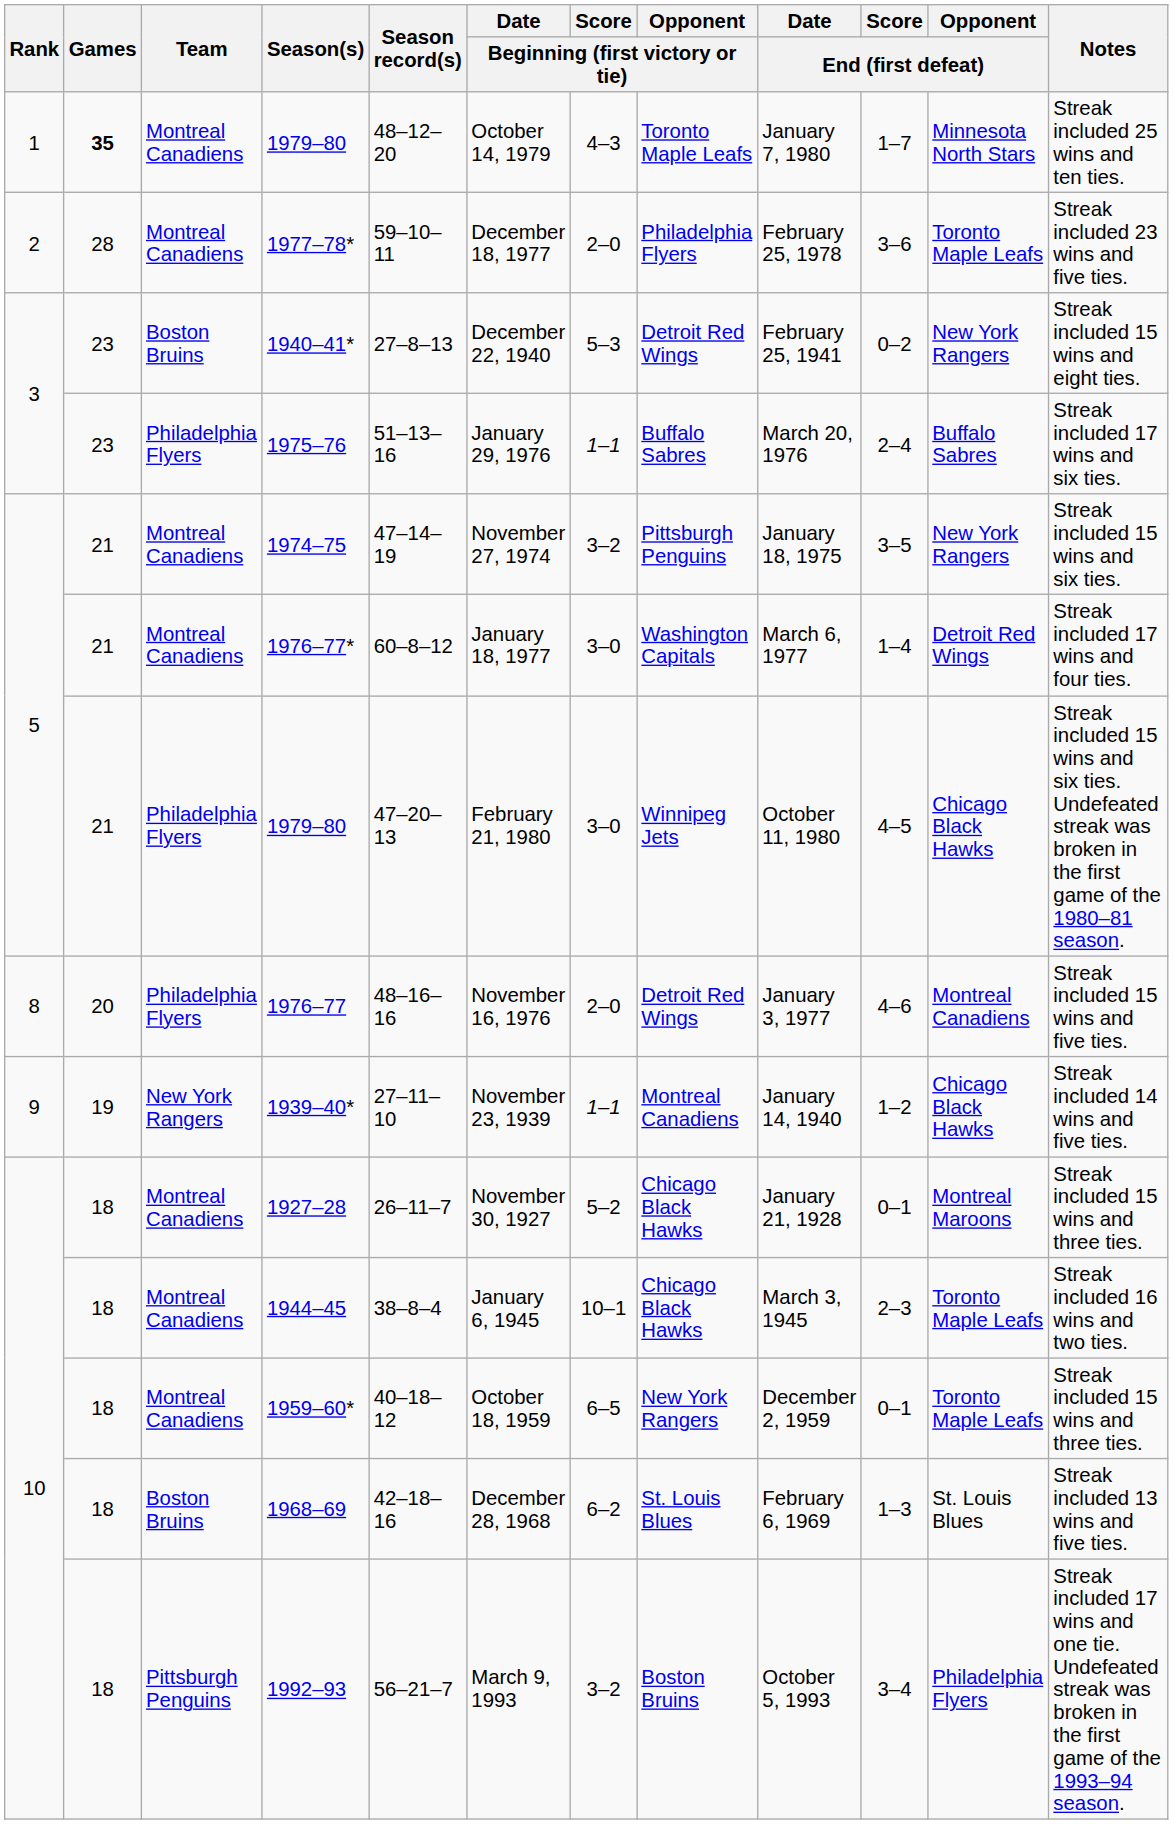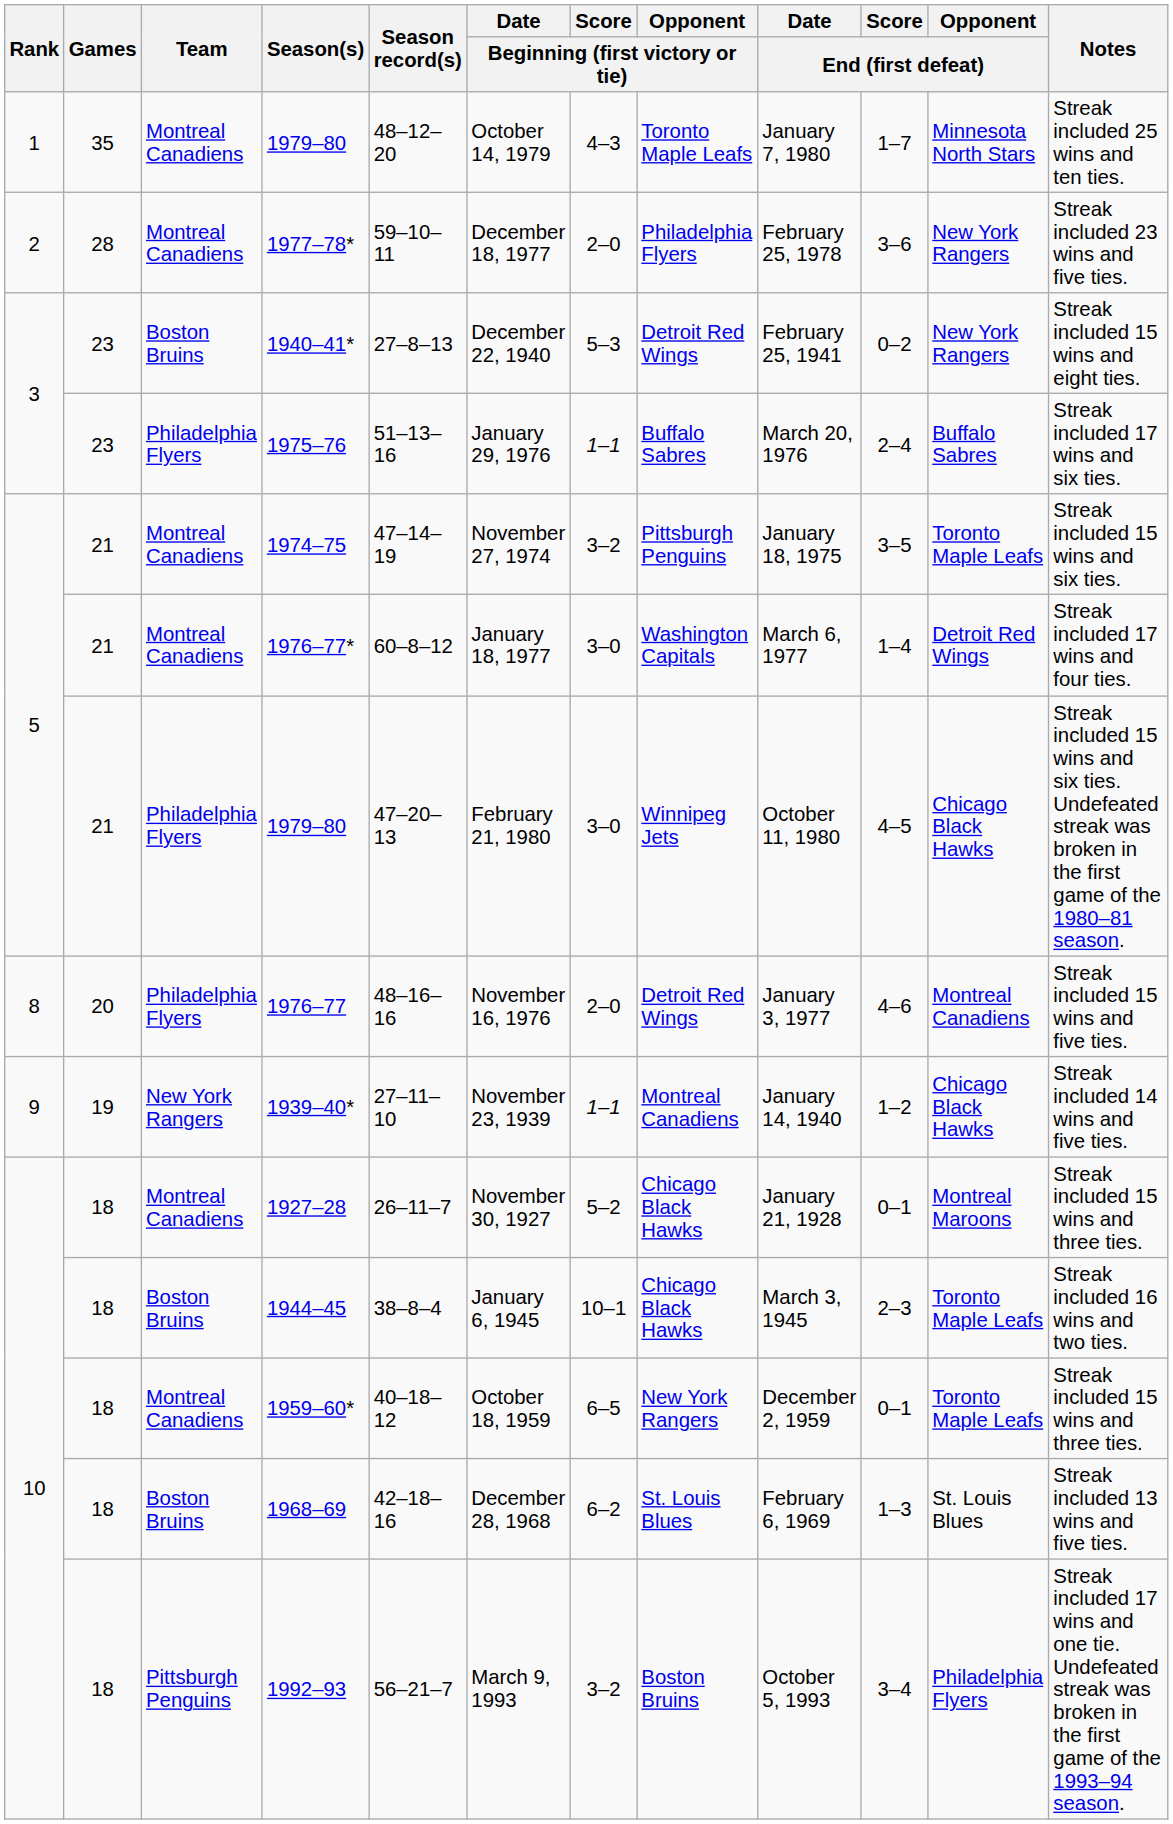1 / 1979–80 | Games: bold -> normal
1977–78* | Opponent / End (first defeat): Toronto Maple Leafs -> New York Rangers
1974–75 | Opponent / End (first defeat): New York Rangers -> Toronto Maple Leafs
1944–45 | Team: Montreal Canadiens -> Boston Bruins
